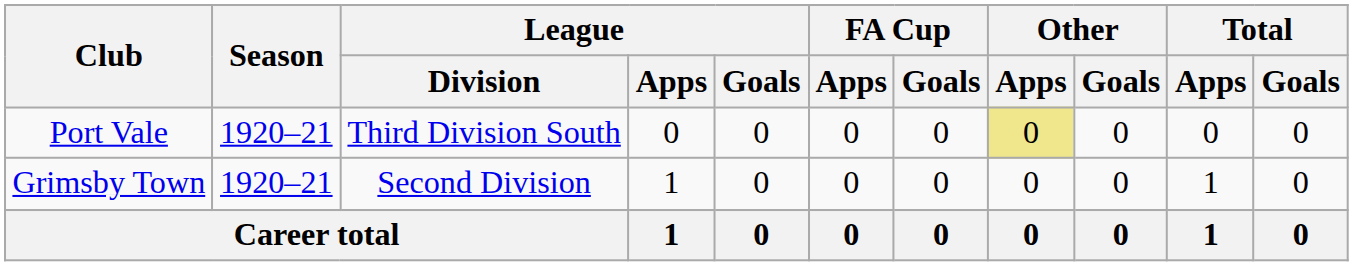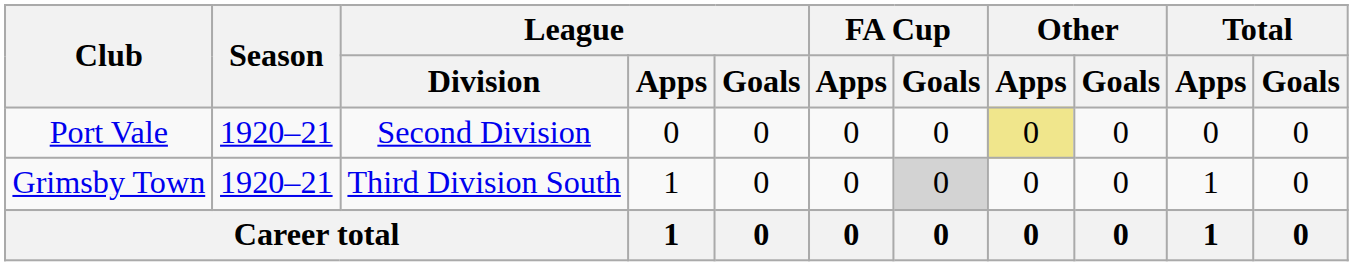Port Vale | League / Division: Third Division South -> Second Division
Grimsby Town | League / Division: Second Division -> Third Division South
Grimsby Town | FA Cup / Goals: no background -> lightgrey background
